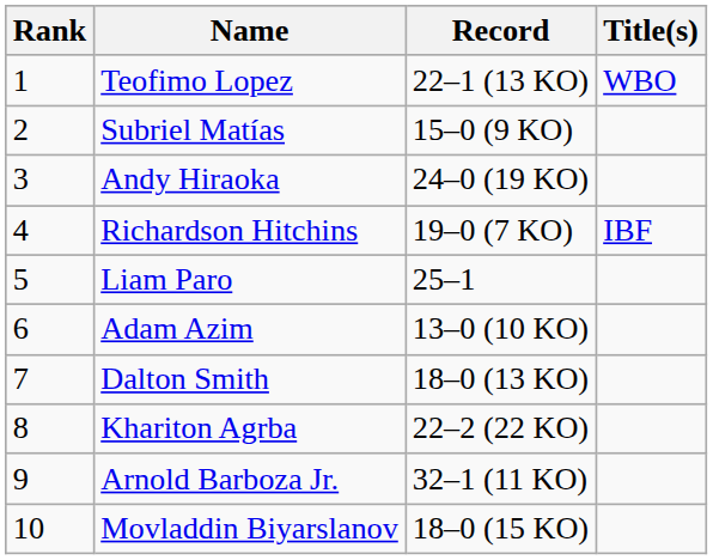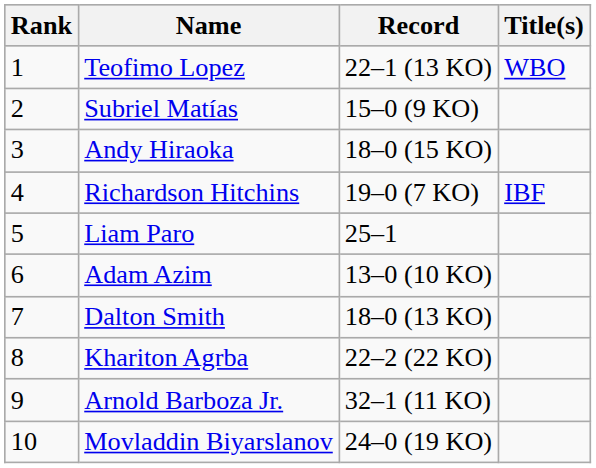Andy Hiraoka | Record: 24–0 (19 KO) -> 18–0 (15 KO)
Movladdin Biyarslanov | Record: 18–0 (15 KO) -> 24–0 (19 KO)
